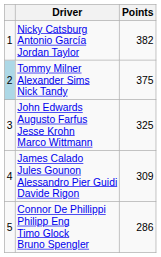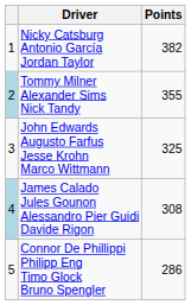Tommy Milner Alexander Sims Nick Tandy | Points: 375 -> 355
James Calado Jules Gounon Alessandro Pier Guidi Davide Rigon | column 1: no background -> lightblue background
James Calado Jules Gounon Alessandro Pier Guidi Davide Rigon | Points: 309 -> 308
